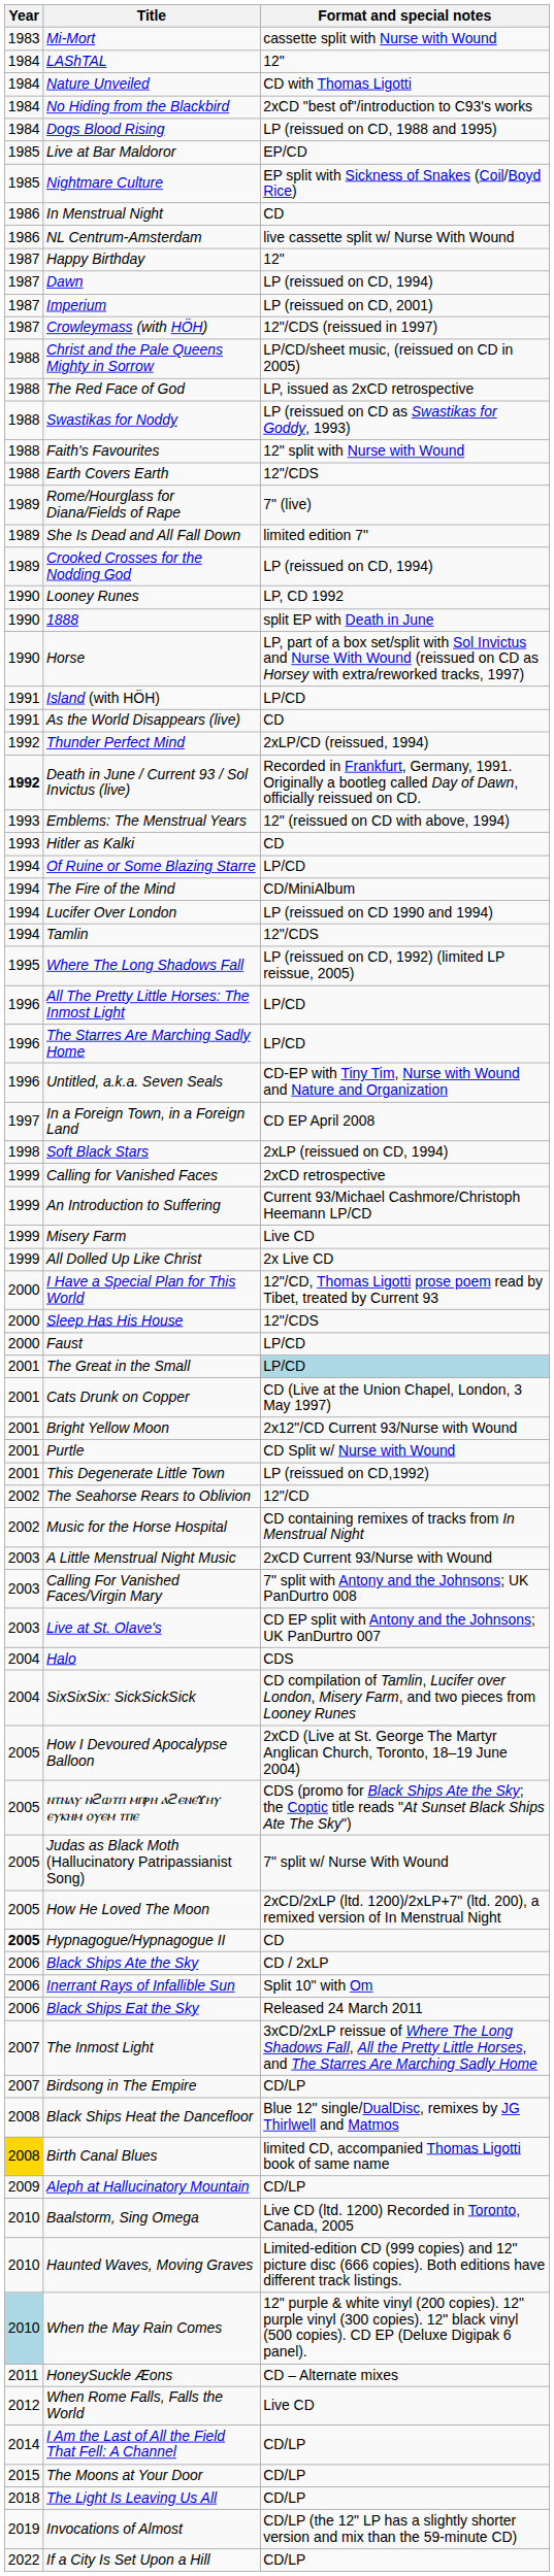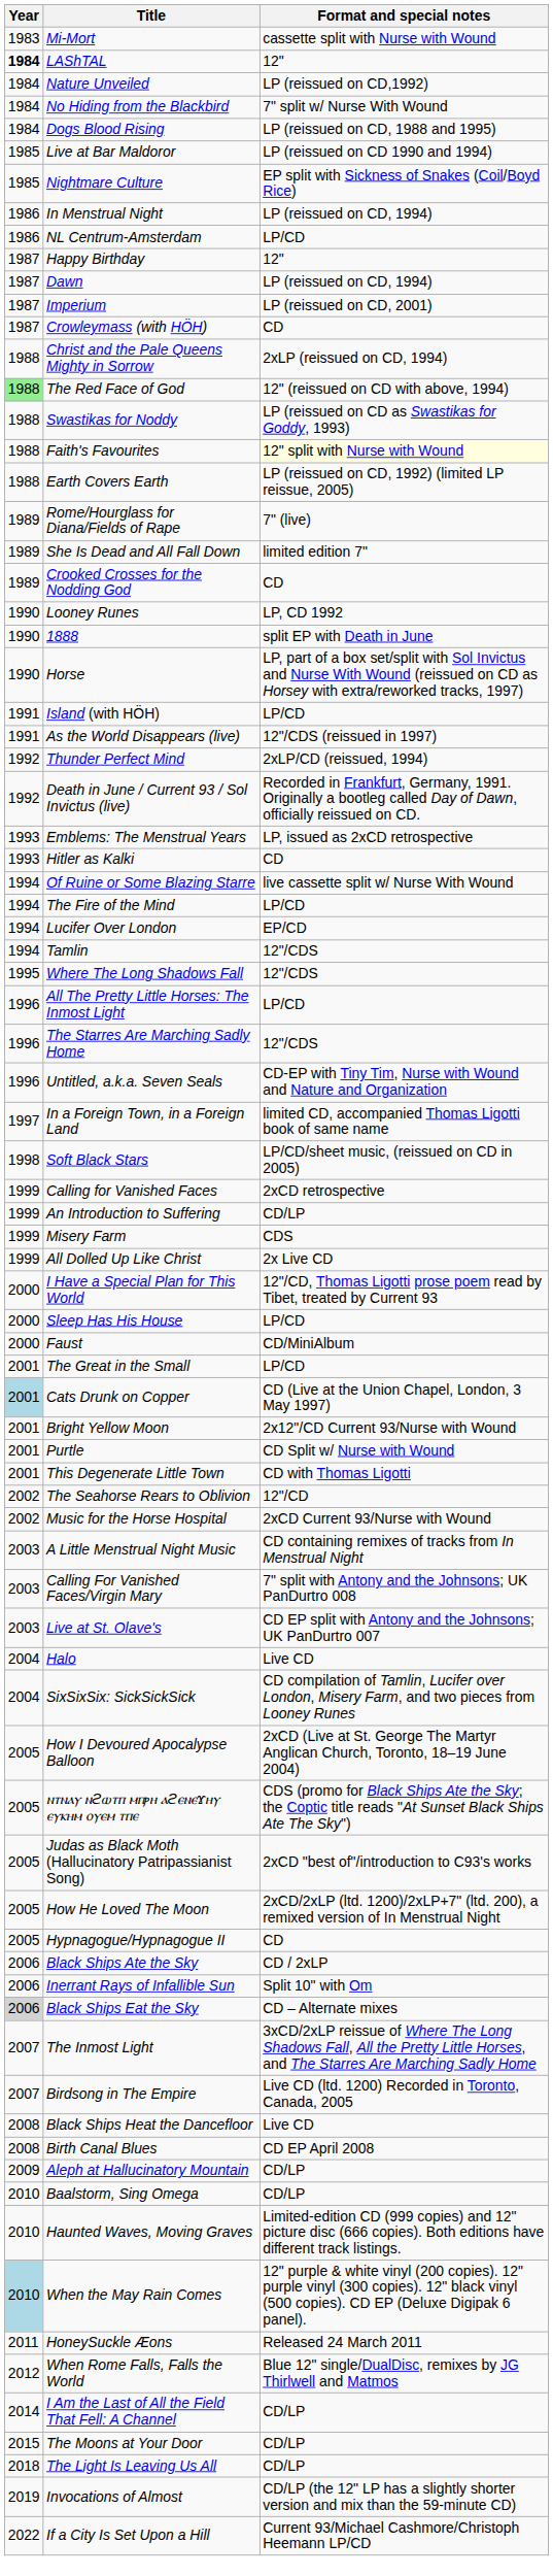LAShTAL | Year: normal -> bold
Nature Unveiled | Format and special notes: CD with Thomas Ligotti -> LP (reissued on CD,1992)
No Hiding from the Blackbird | Format and special notes: 2xCD "best of"/introduction to C93's works -> 7" split w/ Nurse With Wound
Live at Bar Maldoror | Format and special notes: EP/CD -> LP (reissued on CD 1990 and 1994)
In Menstrual Night | Format and special notes: CD -> LP (reissued on CD, 1994)
NL Centrum-Amsterdam | Format and special notes: live cassette split w/ Nurse With Wound -> LP/CD
Crowleymass (with HÖH) | Format and special notes: 12"/CDS (reissued in 1997) -> CD
Christ and the Pale Queens Mighty in Sorrow | Format and special notes: LP/CD/sheet music, (reissued on CD in 2005) -> 2xLP (reissued on CD, 1994)
The Red Face of God | Year: no background -> lightgreen background
The Red Face of God | Format and special notes: LP, issued as 2xCD retrospective -> 12" (reissued on CD with above, 1994)
Faith's Favourites | Format and special notes: no background -> lightyellow background
Earth Covers Earth | Format and special notes: 12"/CDS -> LP (reissued on CD, 1992) (limited LP reissue, 2005)
Crooked Crosses for the Nodding God | Format and special notes: LP (reissued on CD, 1994) -> CD
As the World Disappears (live) | Format and special notes: CD -> 12"/CDS (reissued in 1997)
Death in June / Current 93 / Sol Invictus (live) | Year: bold -> normal
Emblems: The Menstrual Years | Format and special notes: 12" (reissued on CD with above, 1994) -> LP, issued as 2xCD retrospective
Of Ruine or Some Blazing Starre | Format and special notes: LP/CD -> live cassette split w/ Nurse With Wound
The Fire of the Mind | Format and special notes: CD/MiniAlbum -> LP/CD
Lucifer Over London | Format and special notes: LP (reissued on CD 1990 and 1994) -> EP/CD
Where The Long Shadows Fall | Format and special notes: LP (reissued on CD, 1992) (limited LP reissue, 2005) -> 12"/CDS
The Starres Are Marching Sadly Home | Format and special notes: LP/CD -> 12"/CDS
In a Foreign Town, in a Foreign Land | Format and special notes: CD EP April 2008 -> limited CD, accompanied Thomas Ligotti book of same name
Soft Black Stars | Format and special notes: 2xLP (reissued on CD, 1994) -> LP/CD/sheet music, (reissued on CD in 2005)
An Introduction to Suffering | Format and special notes: Current 93/Michael Cashmore/Christoph Heemann LP/CD -> CD/LP
Misery Farm | Format and special notes: Live CD -> CDS
Sleep Has His House | Format and special notes: 12"/CDS -> LP/CD
Faust | Format and special notes: LP/CD -> CD/MiniAlbum
The Great in the Small | Format and special notes: lightblue background -> no background
Cats Drunk on Copper | Year: no background -> lightblue background
This Degenerate Little Town | Format and special notes: LP (reissued on CD,1992) -> CD with Thomas Ligotti
Music for the Horse Hospital | Format and special notes: CD containing remixes of tracks from In Menstrual Night -> 2xCD Current 93/Nurse with Wound
A Little Menstrual Night Music | Format and special notes: 2xCD Current 93/Nurse with Wound -> CD containing remixes of tracks from In Menstrual Night
Halo | Format and special notes: CDS -> Live CD
Judas as Black Moth (Hallucinatory Patripassianist Song) | Format and special notes: 7" split w/ Nurse With Wound -> 2xCD "best of"/introduction to C93's works
Hypnagogue/Hypnagogue II | Year: bold -> normal
Black Ships Eat the Sky | Year: no background -> lightgrey background
Black Ships Eat the Sky | Format and special notes: Released 24 March 2011 -> CD – Alternate mixes
Birdsong in The Empire | Format and special notes: CD/LP -> Live CD (ltd. 1200) Recorded in Toronto, Canada, 2005
Black Ships Heat the Dancefloor | Format and special notes: Blue 12" single/DualDisc, remixes by JG Thirlwell and Matmos -> Live CD
Birth Canal Blues | Year: gold background -> no background
Birth Canal Blues | Format and special notes: limited CD, accompanied Thomas Ligotti book of same name -> CD EP April 2008
Baalstorm, Sing Omega | Format and special notes: Live CD (ltd. 1200) Recorded in Toronto, Canada, 2005 -> CD/LP
HoneySuckle Æons | Format and special notes: CD – Alternate mixes -> Released 24 March 2011
When Rome Falls, Falls the World | Format and special notes: Live CD -> Blue 12" single/DualDisc, remixes by JG Thirlwell and Matmos
If a City Is Set Upon a Hill | Format and special notes: CD/LP -> Current 93/Michael Cashmore/Christoph Heemann LP/CD
